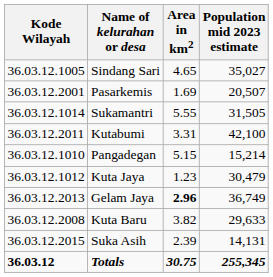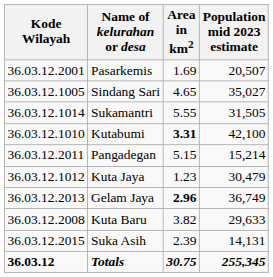rows swapped: Pasarkemis <-> Sindang Sari
Kutabumi | Kode Wilayah: 36.03.12.2011 -> 36.03.12.1010
Kutabumi | Area in km2: normal -> bold
Pangadegan | Kode Wilayah: 36.03.12.1010 -> 36.03.12.2011
